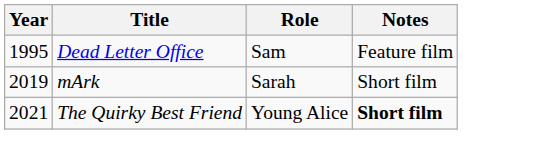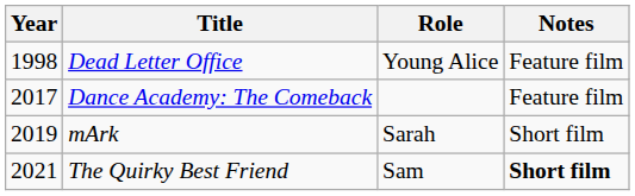Dead Letter Office | Year: 1995 -> 1998
Dead Letter Office | Role: Sam -> Young Alice
+ row: 2017 | Dance Academy: The Comeback | Feature film
The Quirky Best Friend | Role: Young Alice -> Sam
